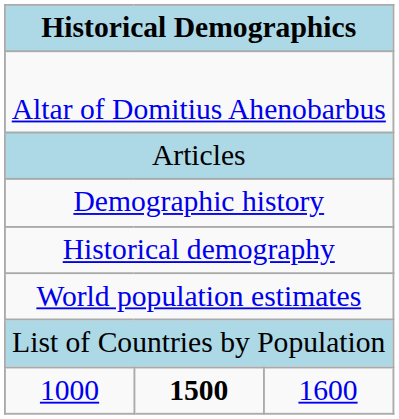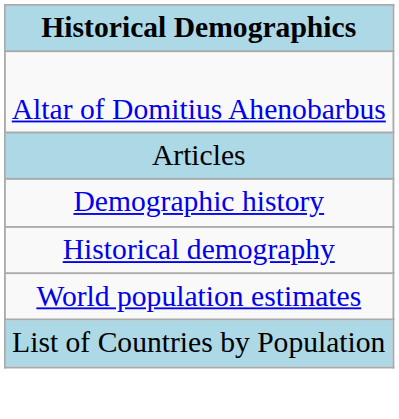- row: 1000 | 1500 | 1600
